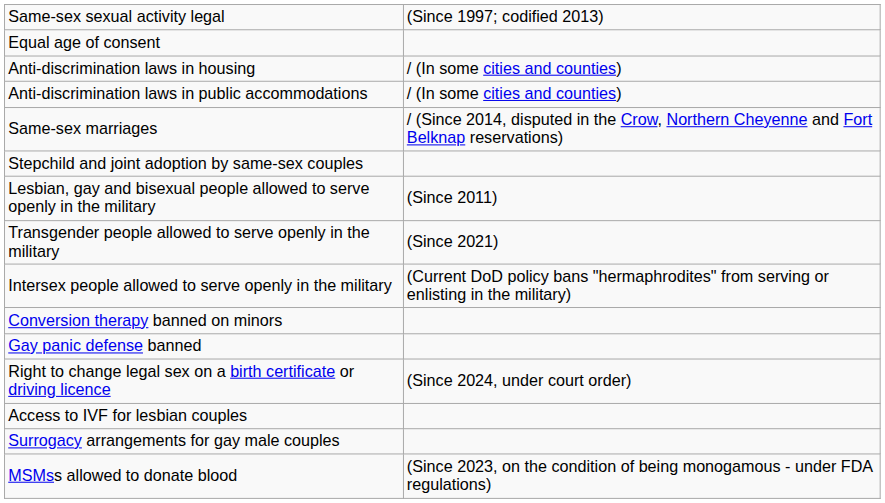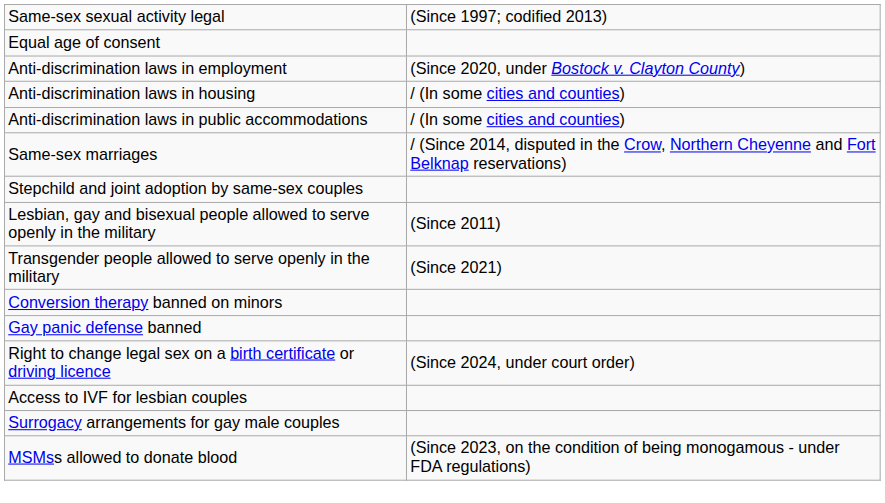+ row: Anti-discrimination laws in employment | (Since 2020, under Bostock v. Clayton County)
- row: Intersex people allowed to serve openly in the military | (Current DoD policy bans "hermaphrodites" from serving or enlisting in the military)
